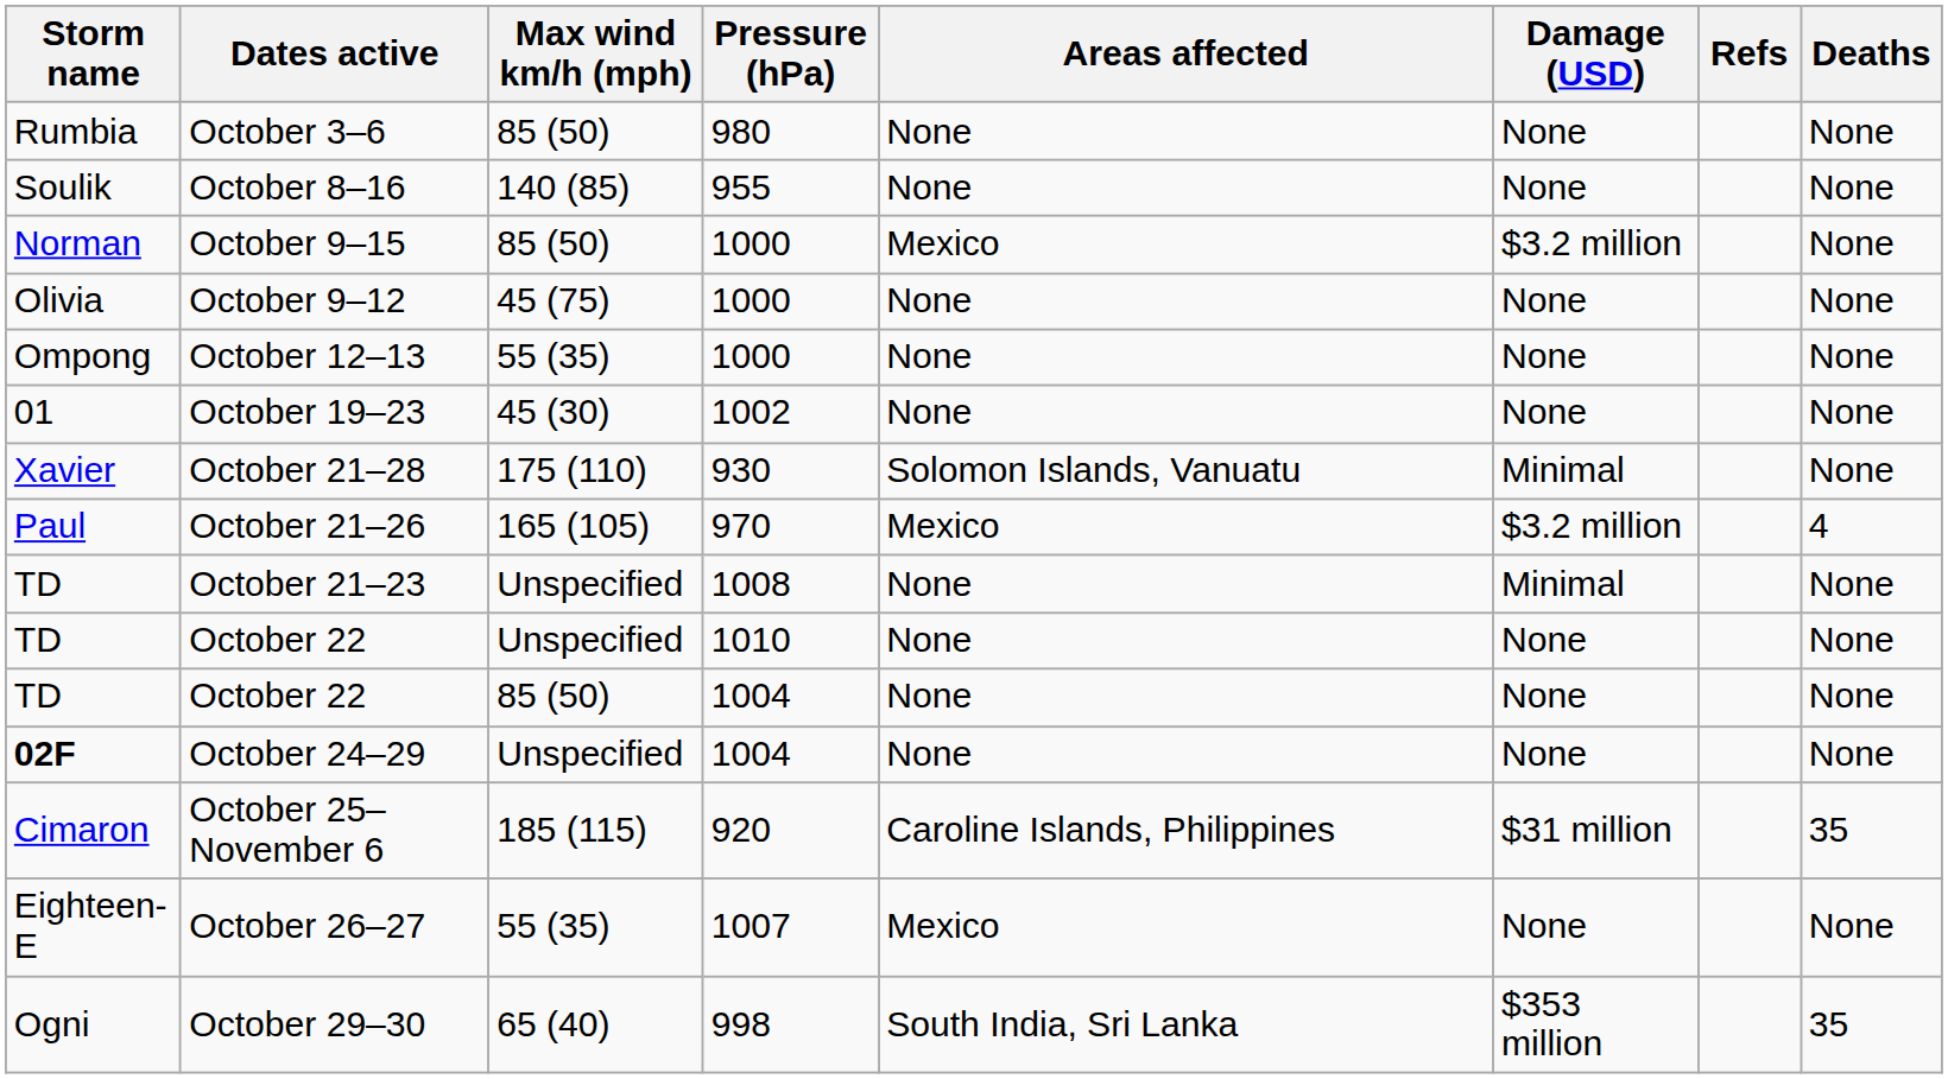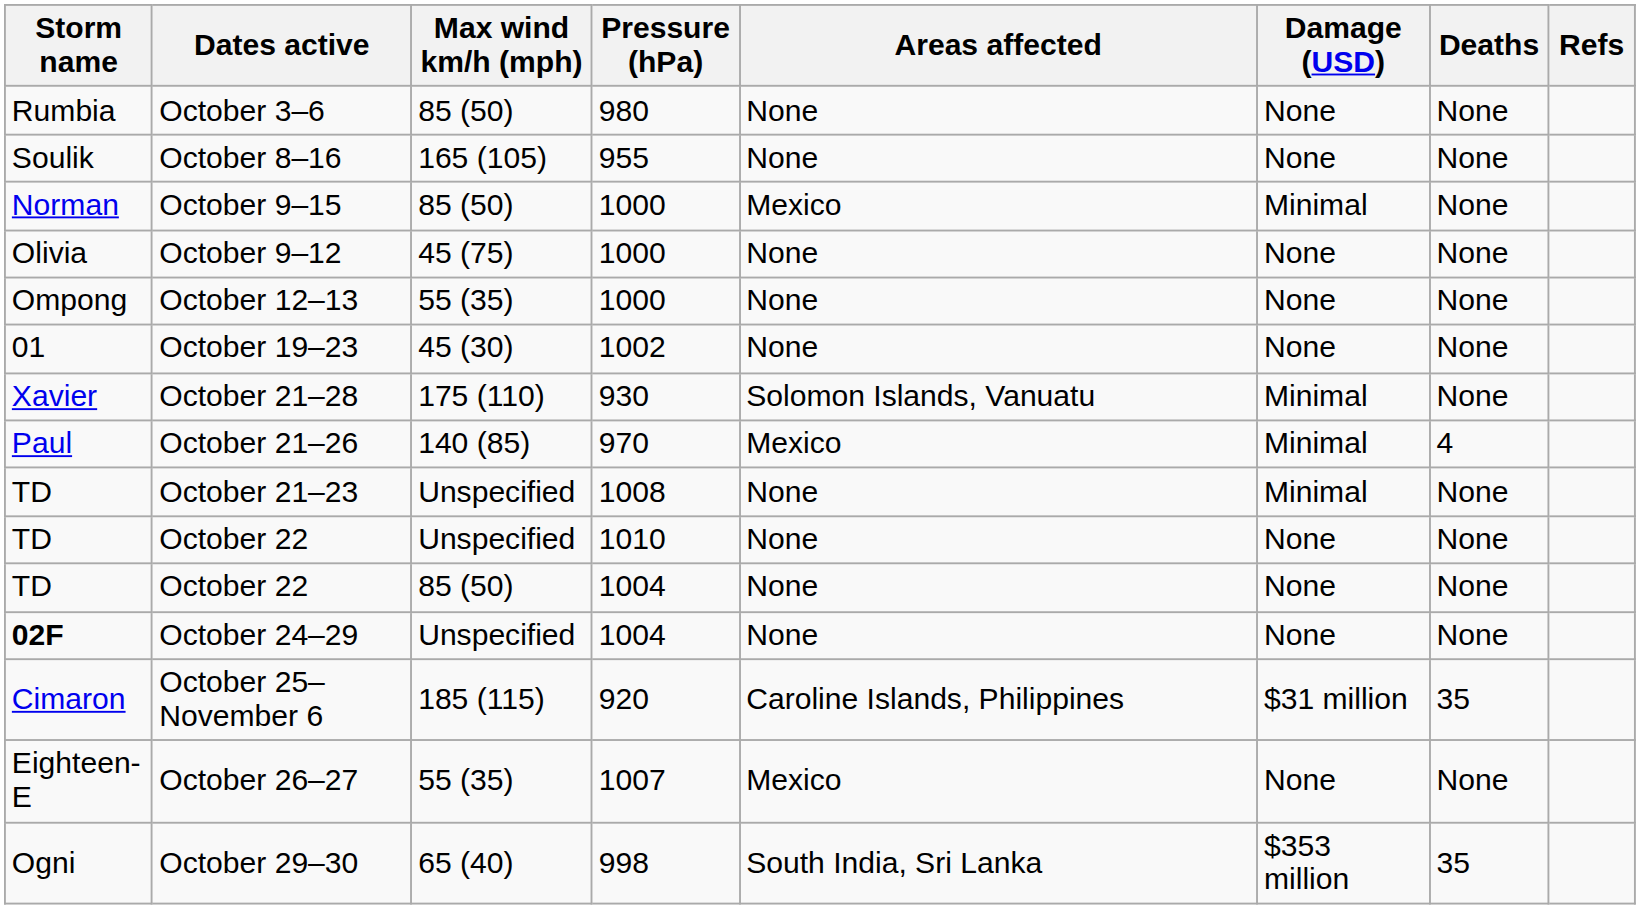columns swapped: Deaths <-> Refs
October 8–16 | Max wind km/h (mph): 140 (85) -> 165 (105)
October 9–15 | Damage (USD): $3.2 million -> Minimal
October 21–26 | Max wind km/h (mph): 165 (105) -> 140 (85)
October 21–26 | Damage (USD): $3.2 million -> Minimal
